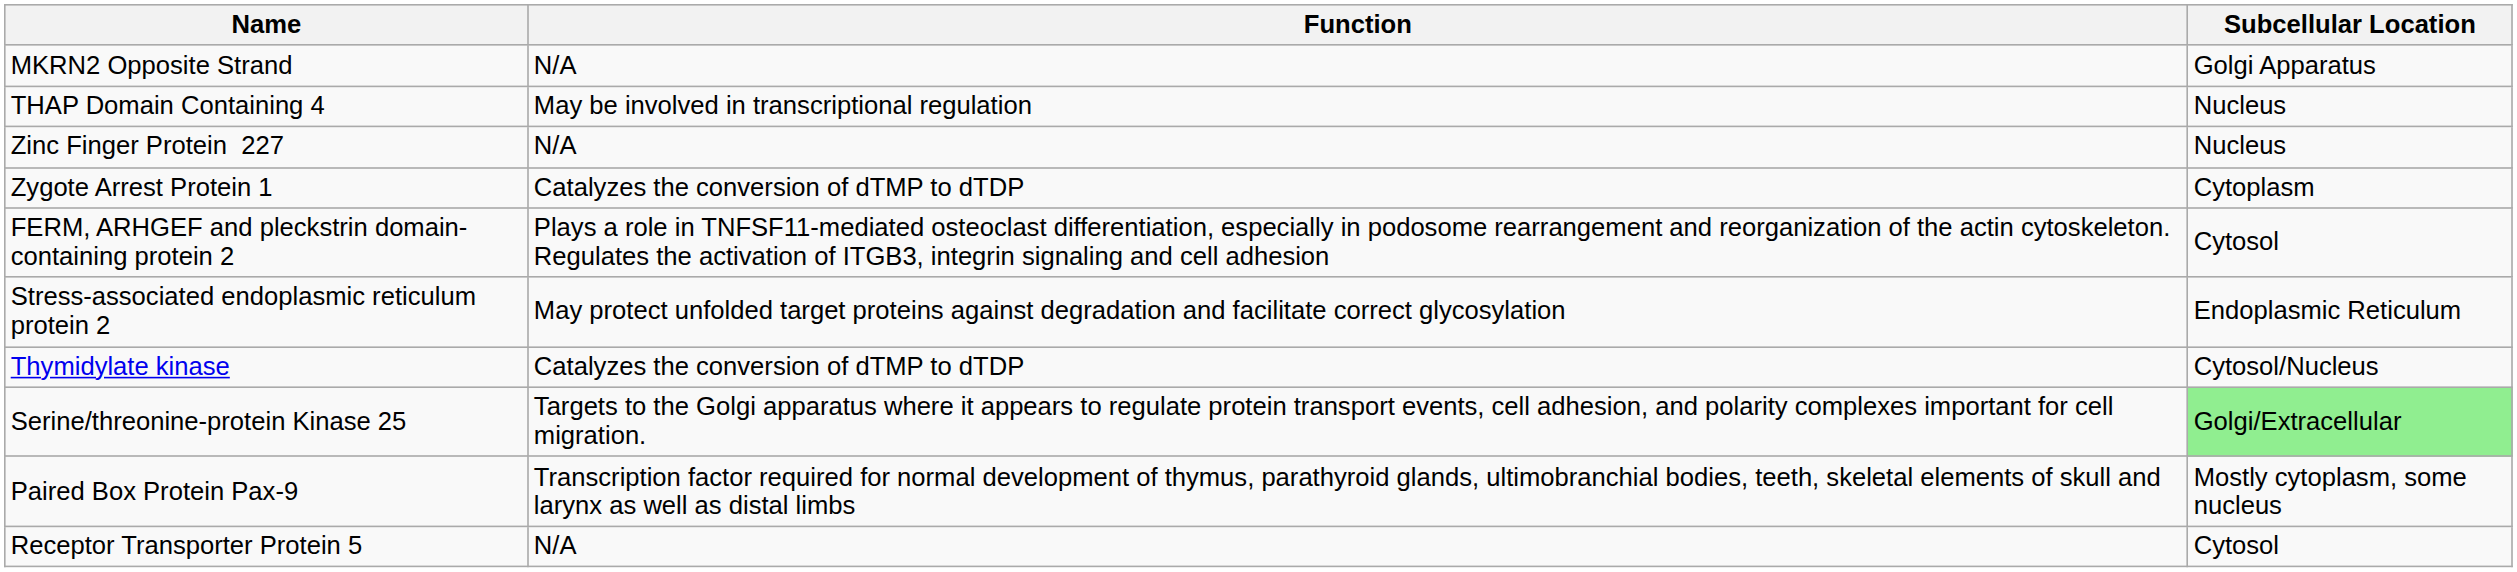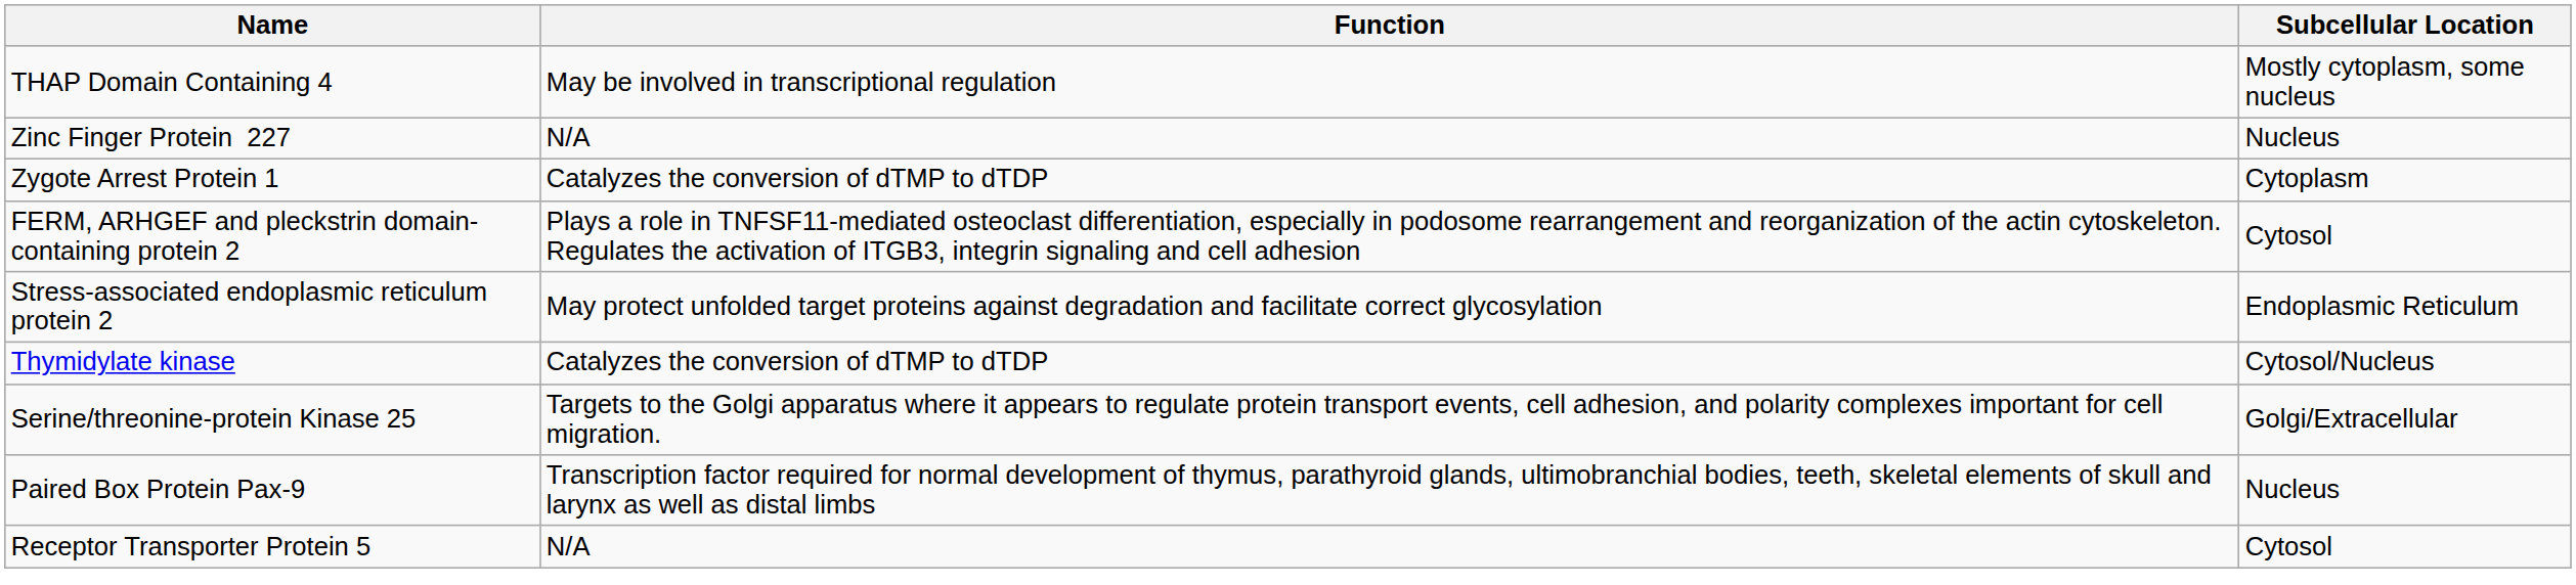- row: MKRN2 Opposite Strand | N/A | Golgi Apparatus
THAP Domain Containing 4 | Subcellular Location: Nucleus -> Mostly cytoplasm, some nucleus
Serine/threonine-protein Kinase 25 | Subcellular Location: lightgreen background -> no background
Paired Box Protein Pax-9 | Subcellular Location: Mostly cytoplasm, some nucleus -> Nucleus
